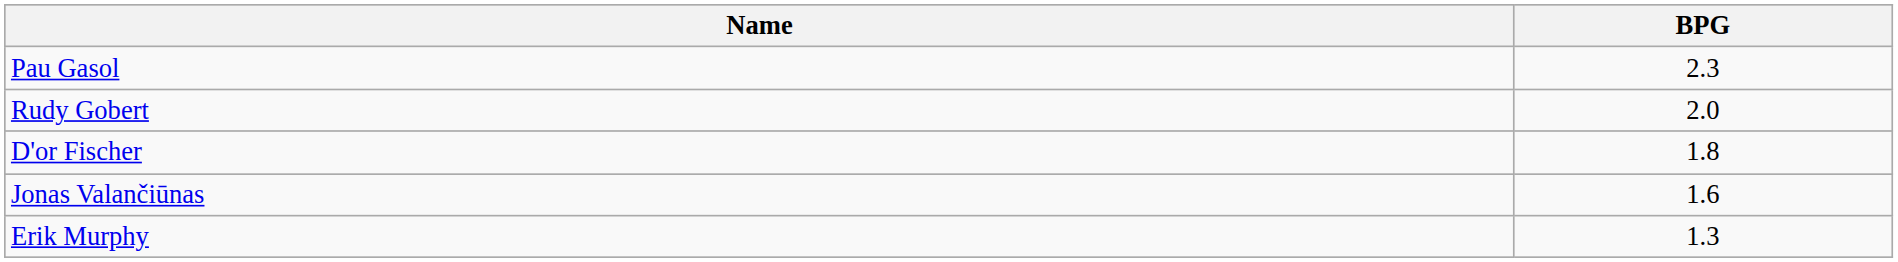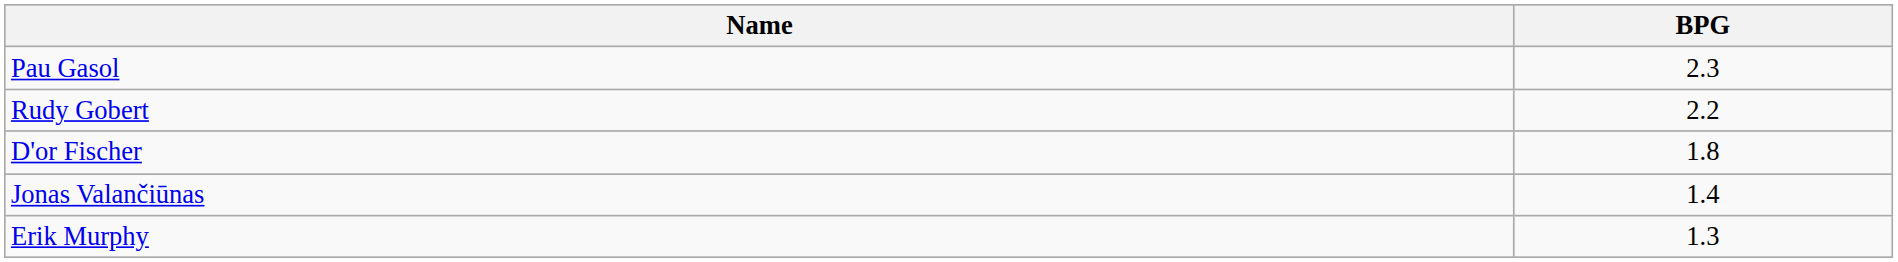Rudy Gobert | BPG: 2.0 -> 2.2
Jonas Valančiūnas | BPG: 1.6 -> 1.4
